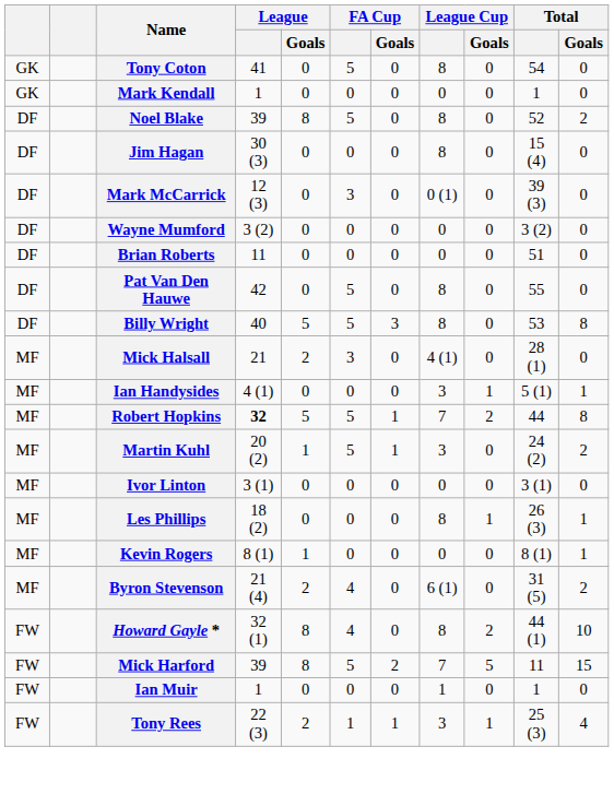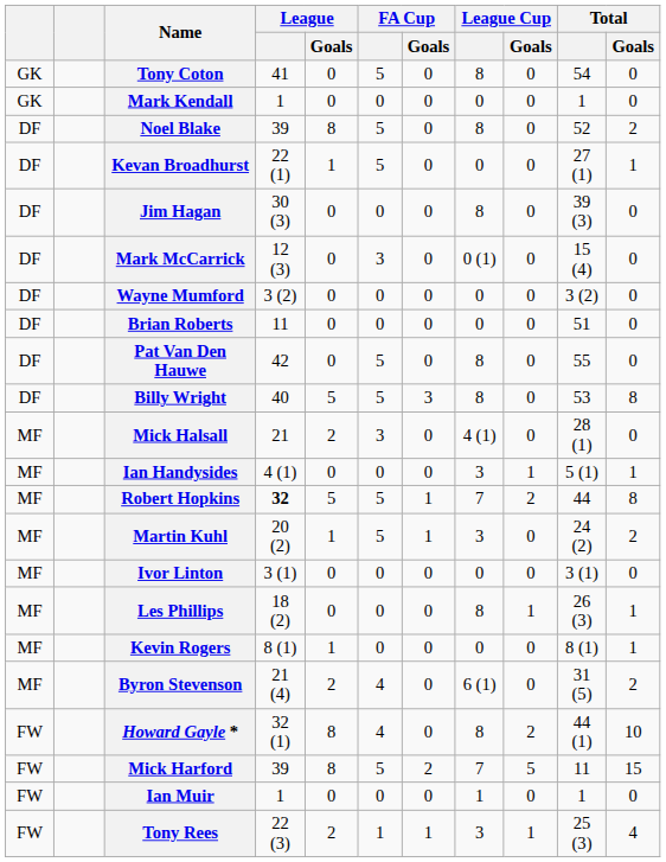+ row: DF | Kevan Broadhurst | 22 (1) | 1 | 5 | 0 | 0 | 0 | 27 (1) | 1
Jim Hagan | Total: 15 (4) -> 39 (3)
Mark McCarrick | Total: 39 (3) -> 15 (4)
